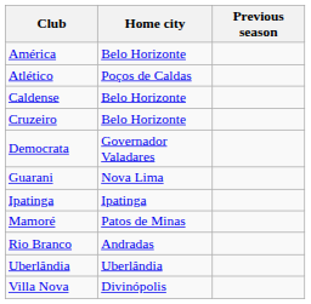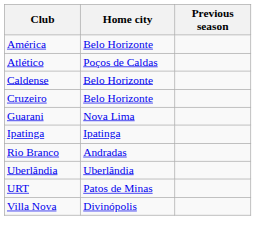- row: Democrata | Governador Valadares
- row: Mamoré | Patos de Minas
+ row: URT | Patos de Minas
